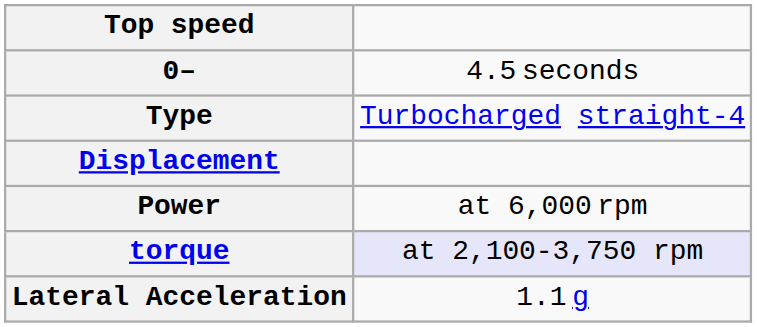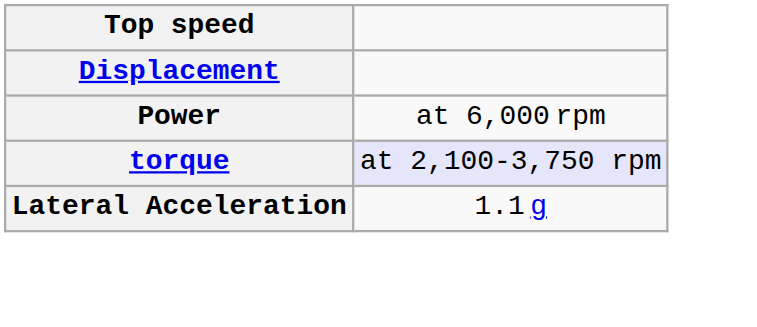- row: 0– | 4.5 seconds
- row: Type | Turbocharged straight-4
